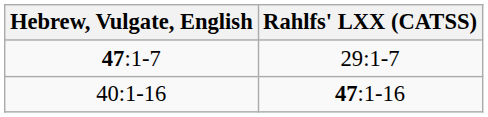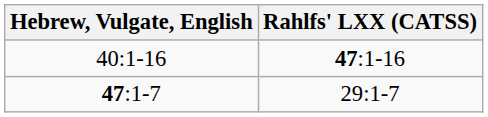rows swapped: 47:1-7 <-> 40:1-16
